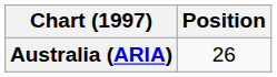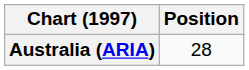Australia (ARIA) | Position: 26 -> 28
